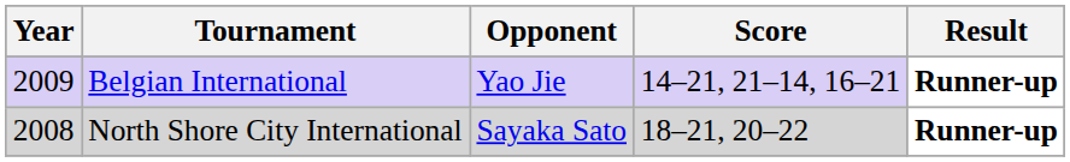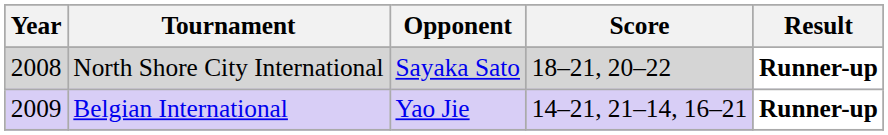rows swapped: North Shore City International <-> Belgian International
